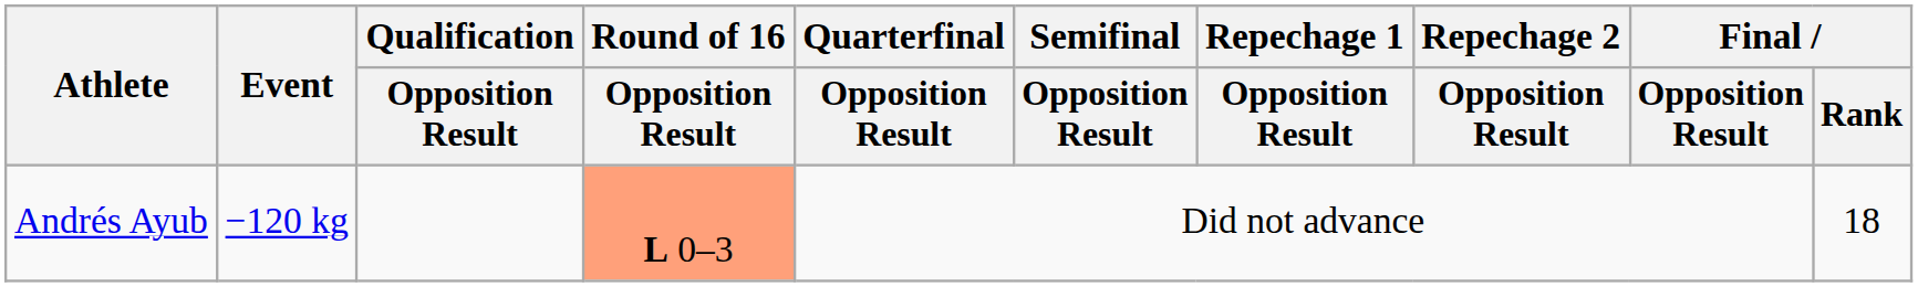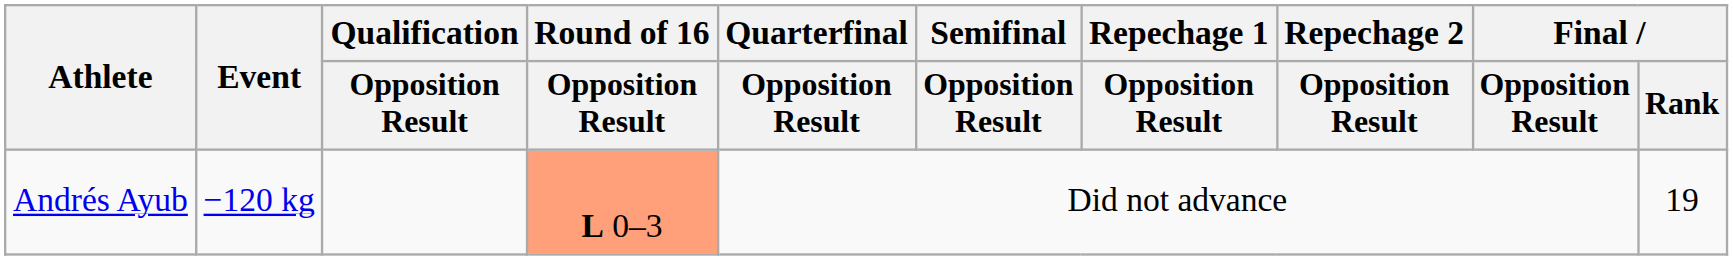Andrés Ayub | Final / Rank: 18 -> 19
